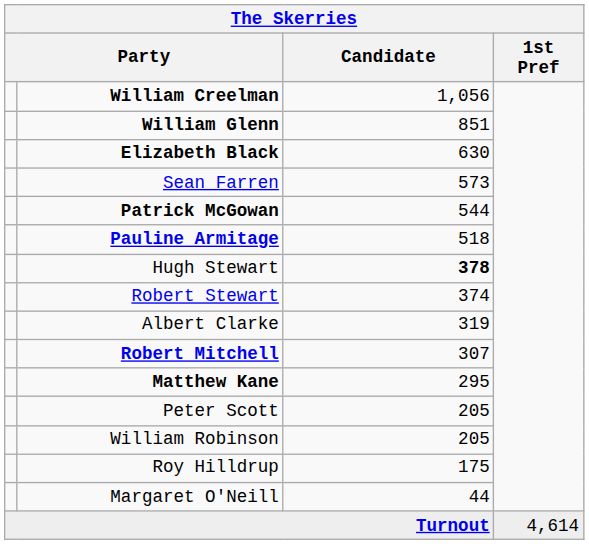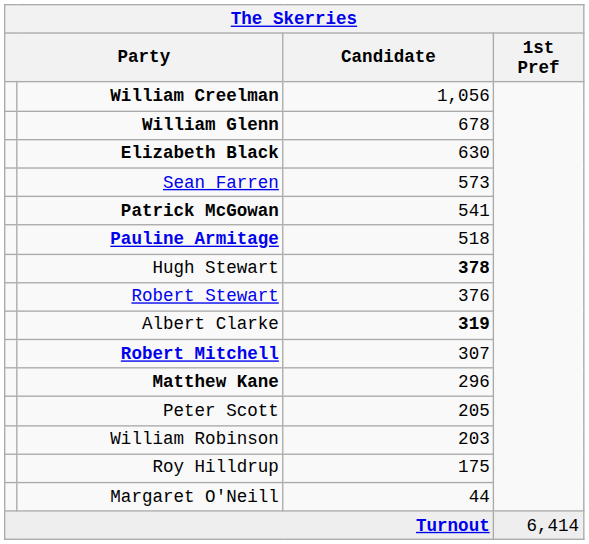William Glenn | Candidate: 851 -> 678
Patrick McGowan | Candidate: 544 -> 541
Robert Stewart | Candidate: 374 -> 376
Albert Clarke | Candidate: normal -> bold
Matthew Kane | Candidate: 295 -> 296
William Robinson | Candidate: 205 -> 203
Turnout | 1st Pref: 4,614 -> 6,414
